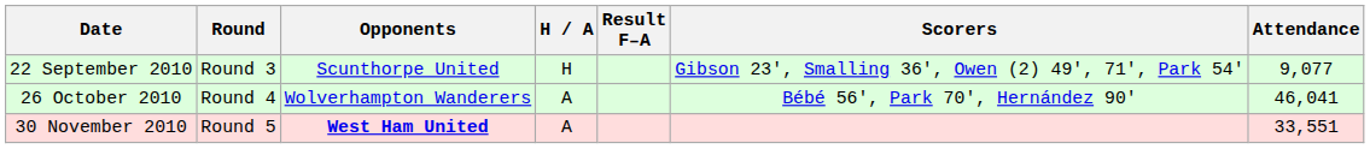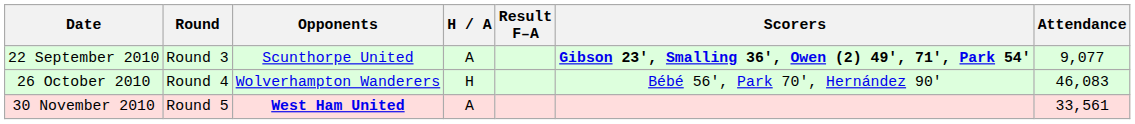22 September 2010 | H / A: H -> A
22 September 2010 | Scorers: normal -> bold
26 October 2010 | H / A: A -> H
26 October 2010 | Attendance: 46,041 -> 46,083
30 November 2010 | Attendance: 33,551 -> 33,561
